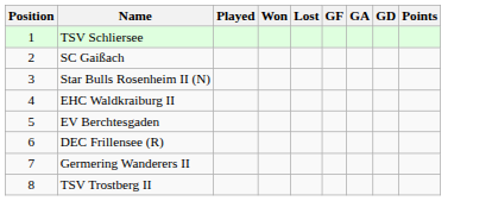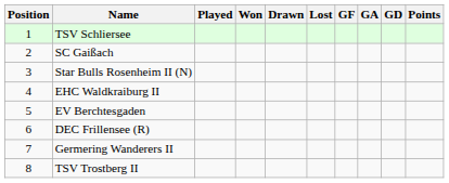+ column: Drawn
